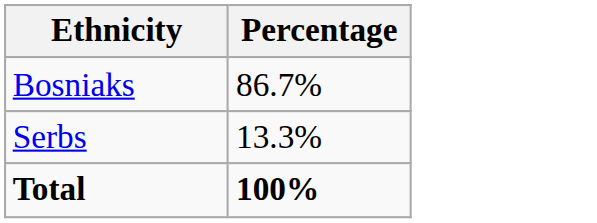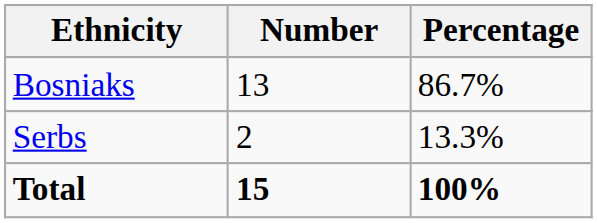+ column: Number | 13 | 2 | 15
